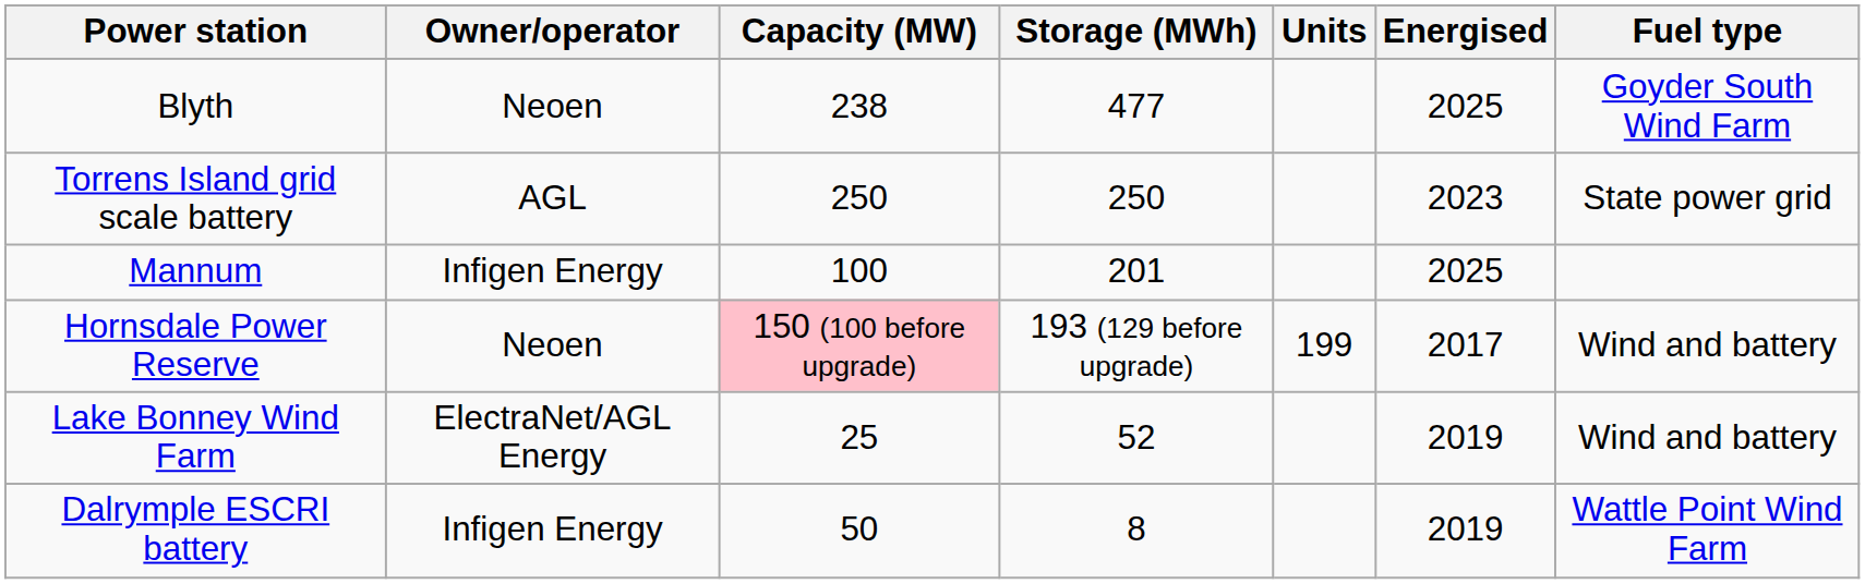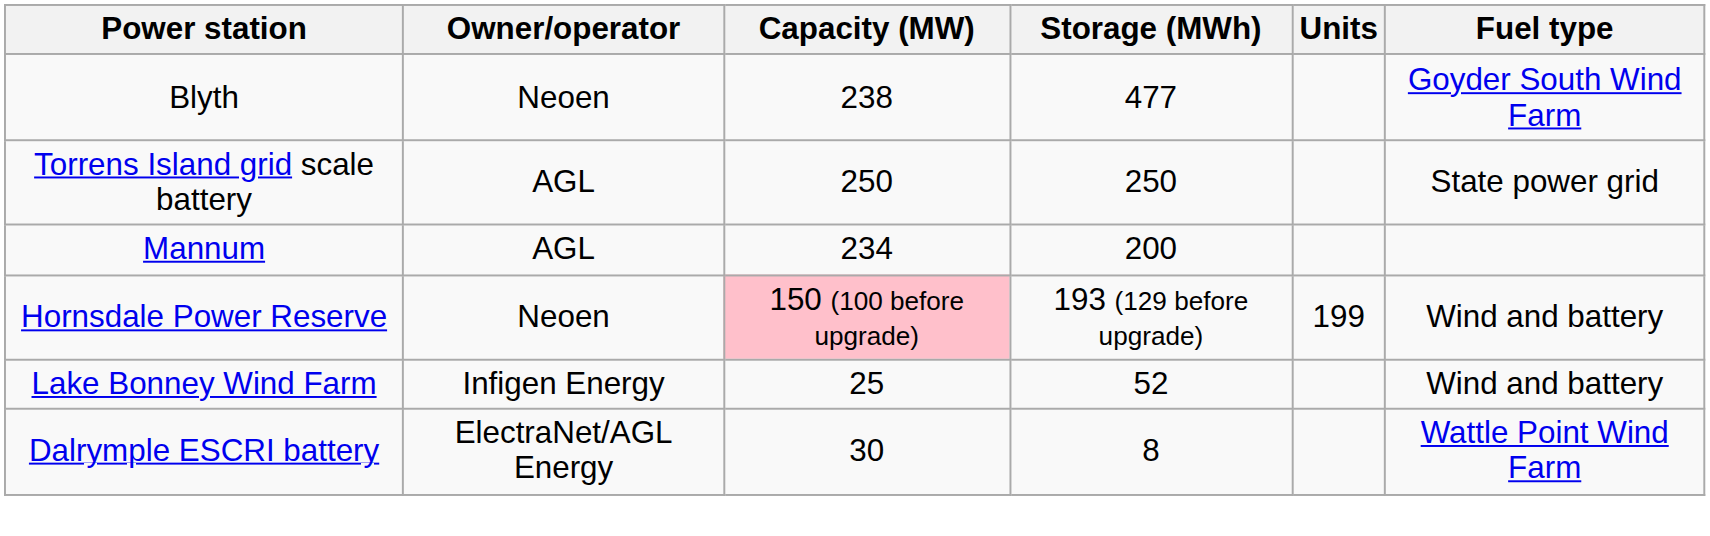- column: Energised | 2025 | 2023 | 2025 | 2017 | 2019 | 2019
Mannum | Owner/operator: Infigen Energy -> AGL
Mannum | Capacity (MW): 100 -> 234
Mannum | Storage (MWh): 201 -> 200
Lake Bonney Wind Farm | Owner/operator: ElectraNet/AGL Energy -> Infigen Energy
Dalrymple ESCRI battery | Owner/operator: Infigen Energy -> ElectraNet/AGL Energy
Dalrymple ESCRI battery | Capacity (MW): 50 -> 30
